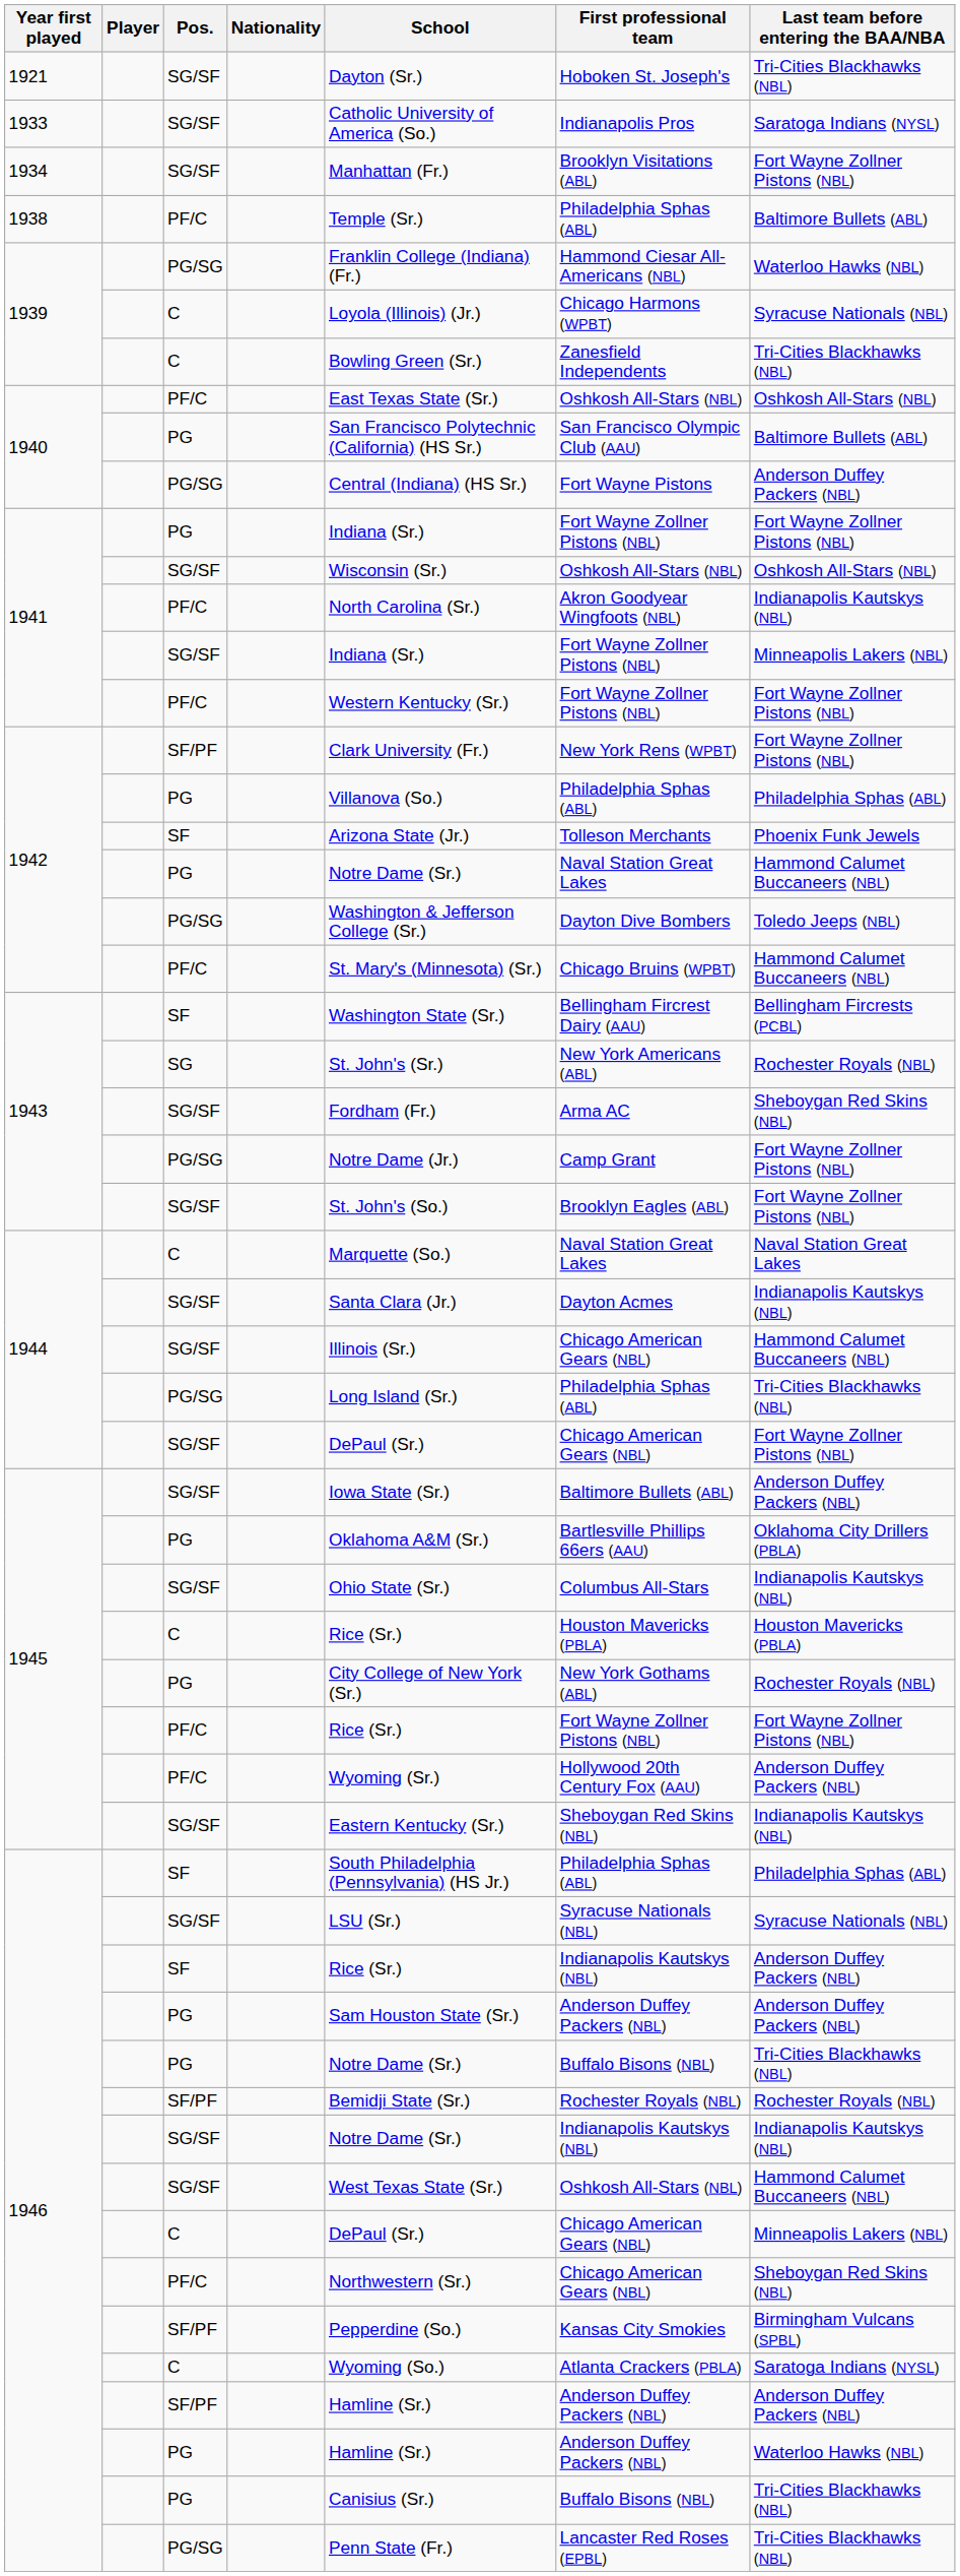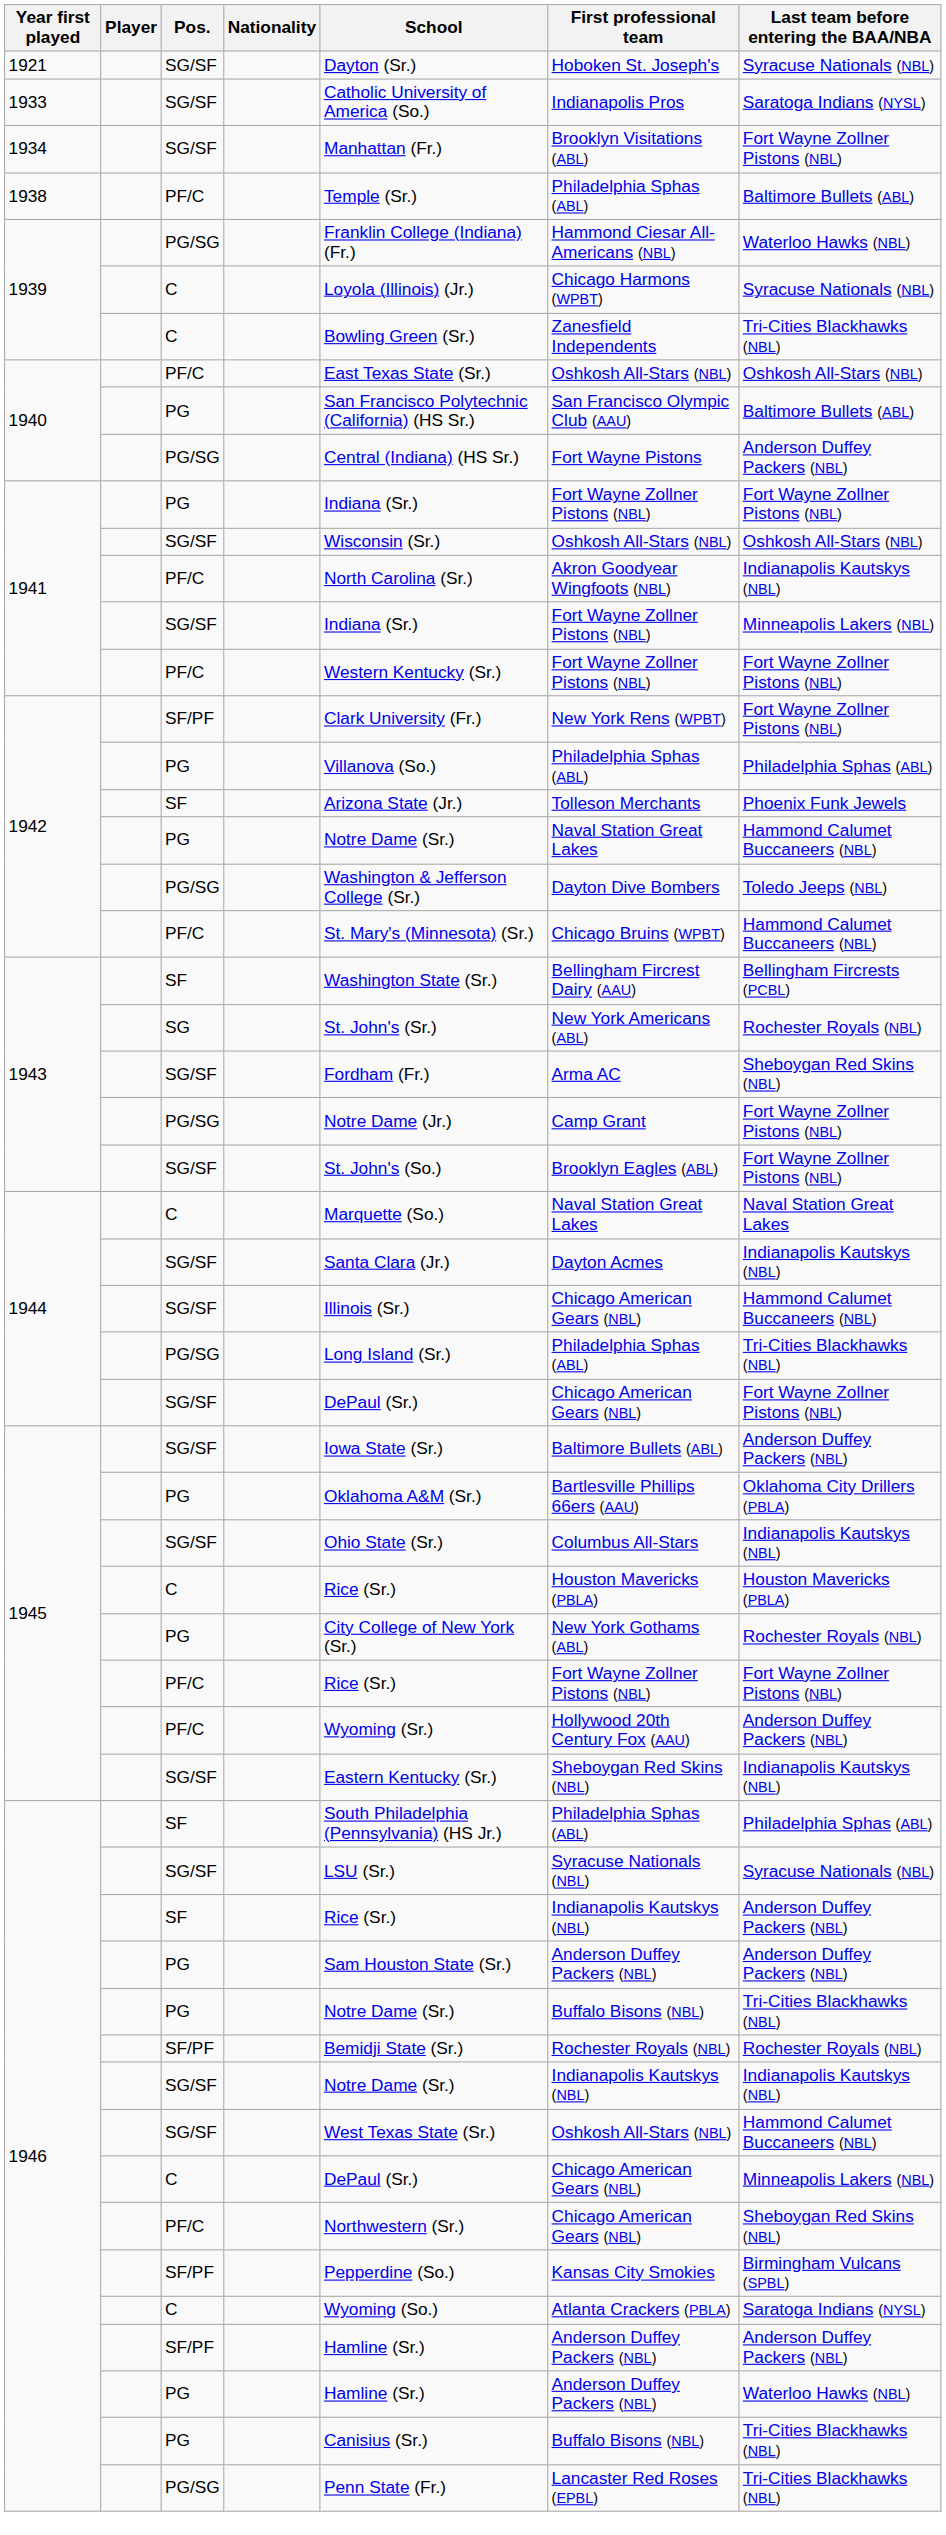1921 | Last team before entering the BAA/NBA: Tri-Cities Blackhawks (NBL) -> Syracuse Nationals (NBL)
